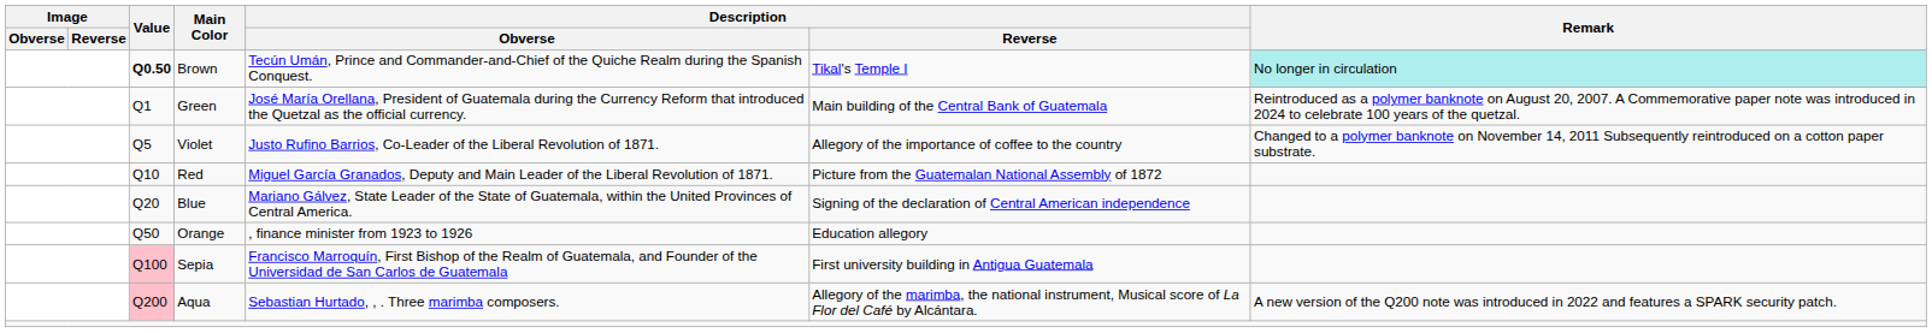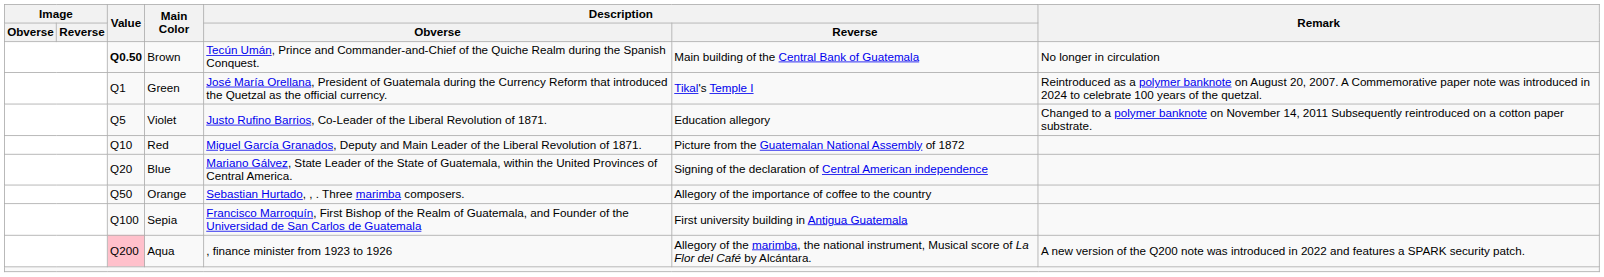Brown | Description / Reverse: Tikal's Temple I -> Main building of the Central Bank of Guatemala
Brown | Remark: paleturquoise background -> no background
Green | Description / Reverse: Main building of the Central Bank of Guatemala -> Tikal's Temple I
Violet | Description / Reverse: Allegory of the importance of coffee to the country -> Education allegory
Orange | Description / Obverse: , finance minister from 1923 to 1926 -> Sebastian Hurtado, , . Three marimba composers.
Orange | Description / Reverse: Education allegory -> Allegory of the importance of coffee to the country
Sepia | Value: pink background -> no background
Aqua | Description / Obverse: Sebastian Hurtado, , . Three marimba composers. -> , finance minister from 1923 to 1926
